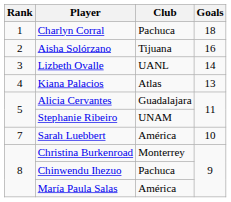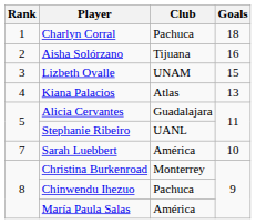Lizbeth Ovalle | Club: UANL -> UNAM
Lizbeth Ovalle | Goals: 14 -> 15
Stephanie Ribeiro | Club: UNAM -> UANL
